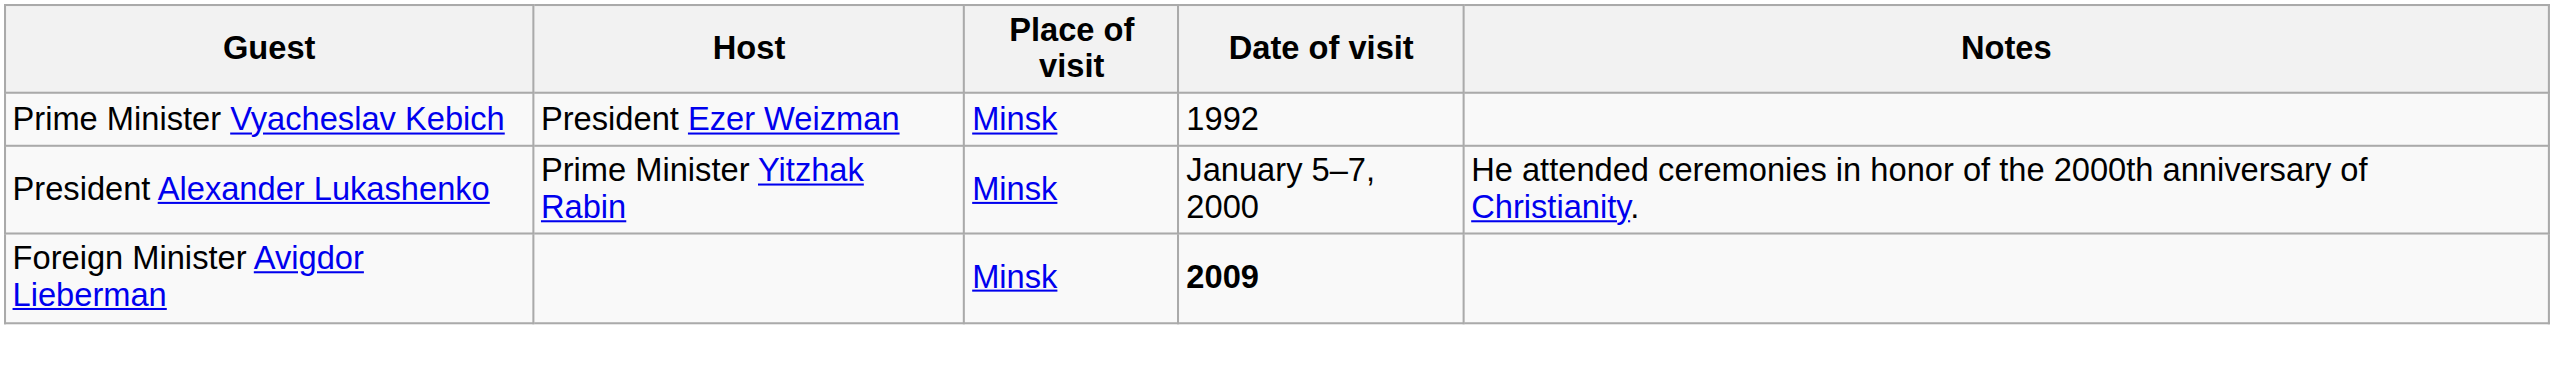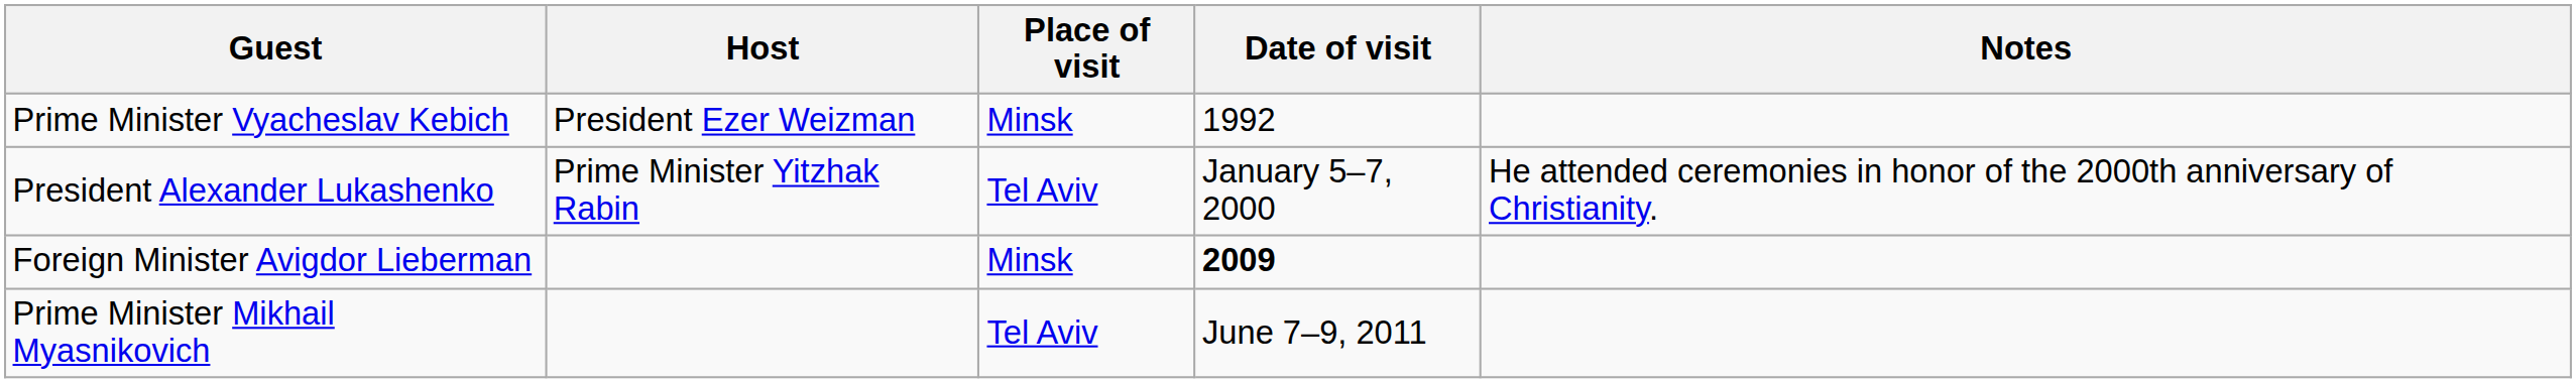President Alexander Lukashenko | Place of visit: Minsk -> Tel Aviv
+ row: Prime Minister Mikhail Myasnikovich | Tel Aviv | June 7–9, 2011
